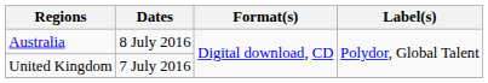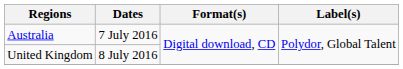Australia | Dates: 8 July 2016 -> 7 July 2016
United Kingdom | Dates: 7 July 2016 -> 8 July 2016
